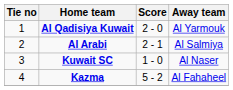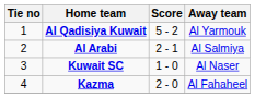Al Qadisiya Kuwait | Score: 2 - 0 -> 5 - 2
Kazma | Score: 5 - 2 -> 2 - 0
